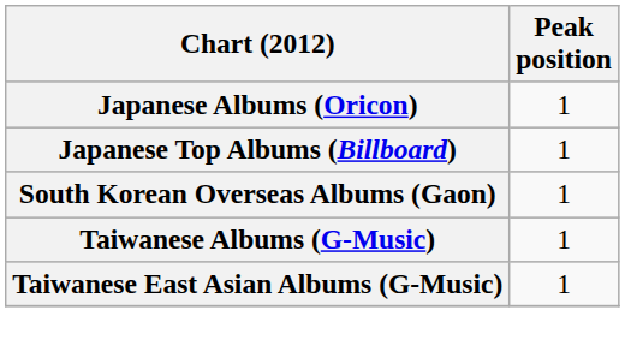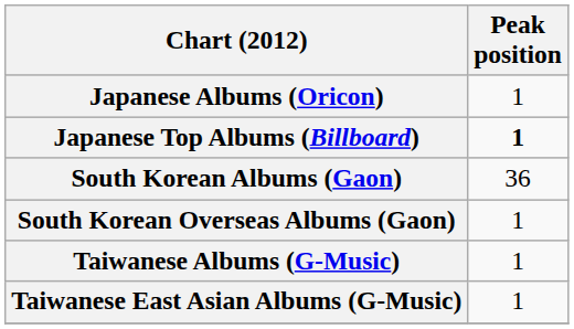Japanese Top Albums (Billboard) | Peak position: normal -> bold
+ row: South Korean Albums (Gaon) | 36
